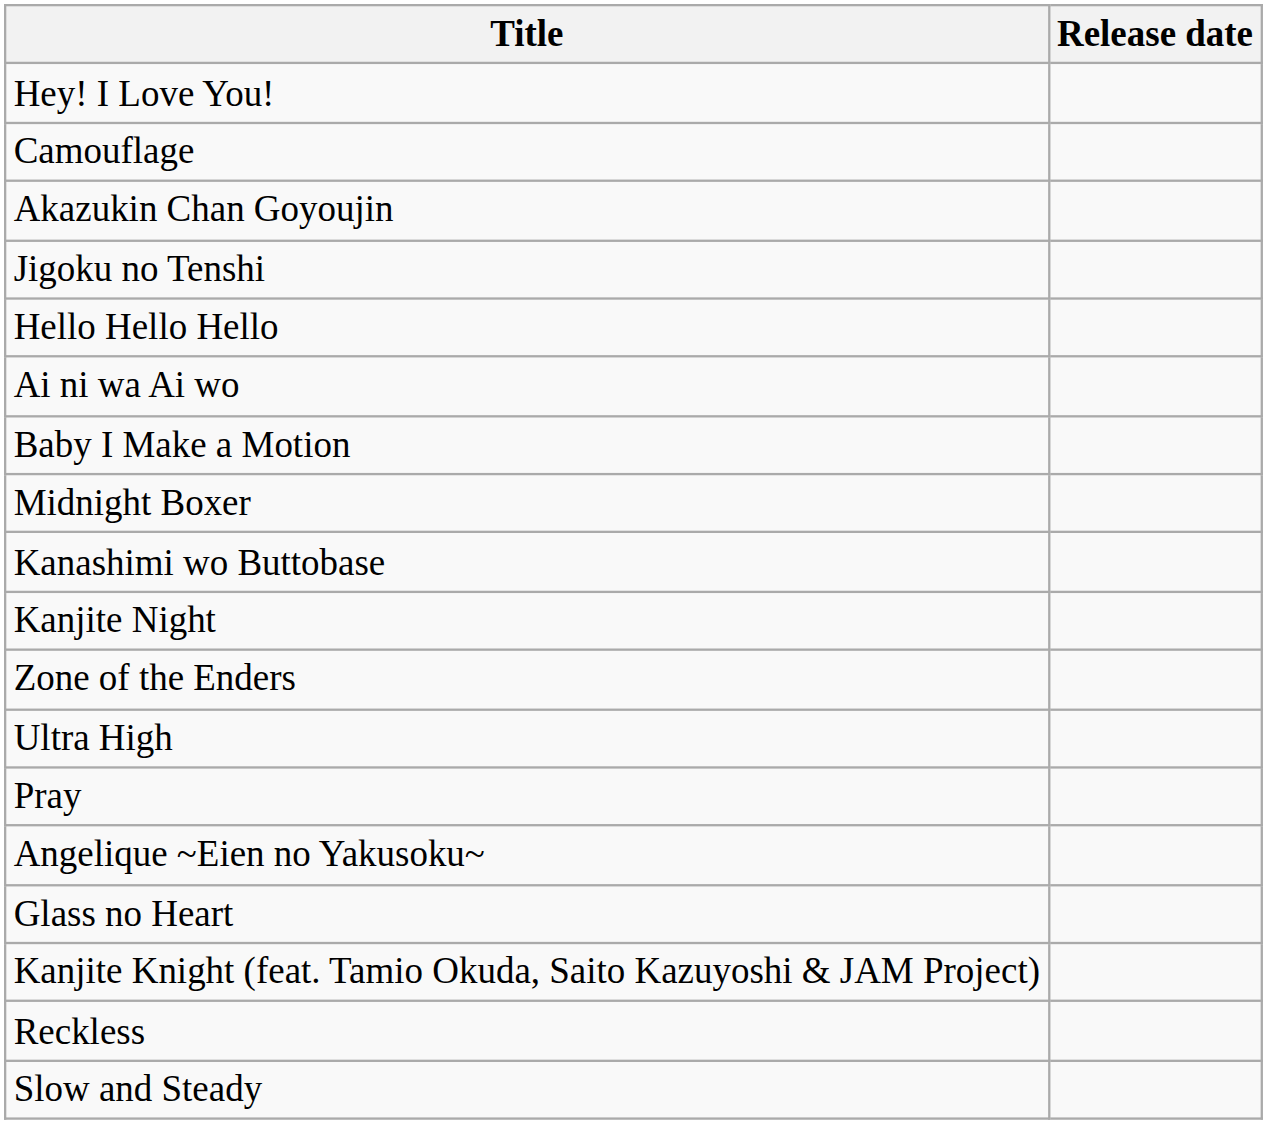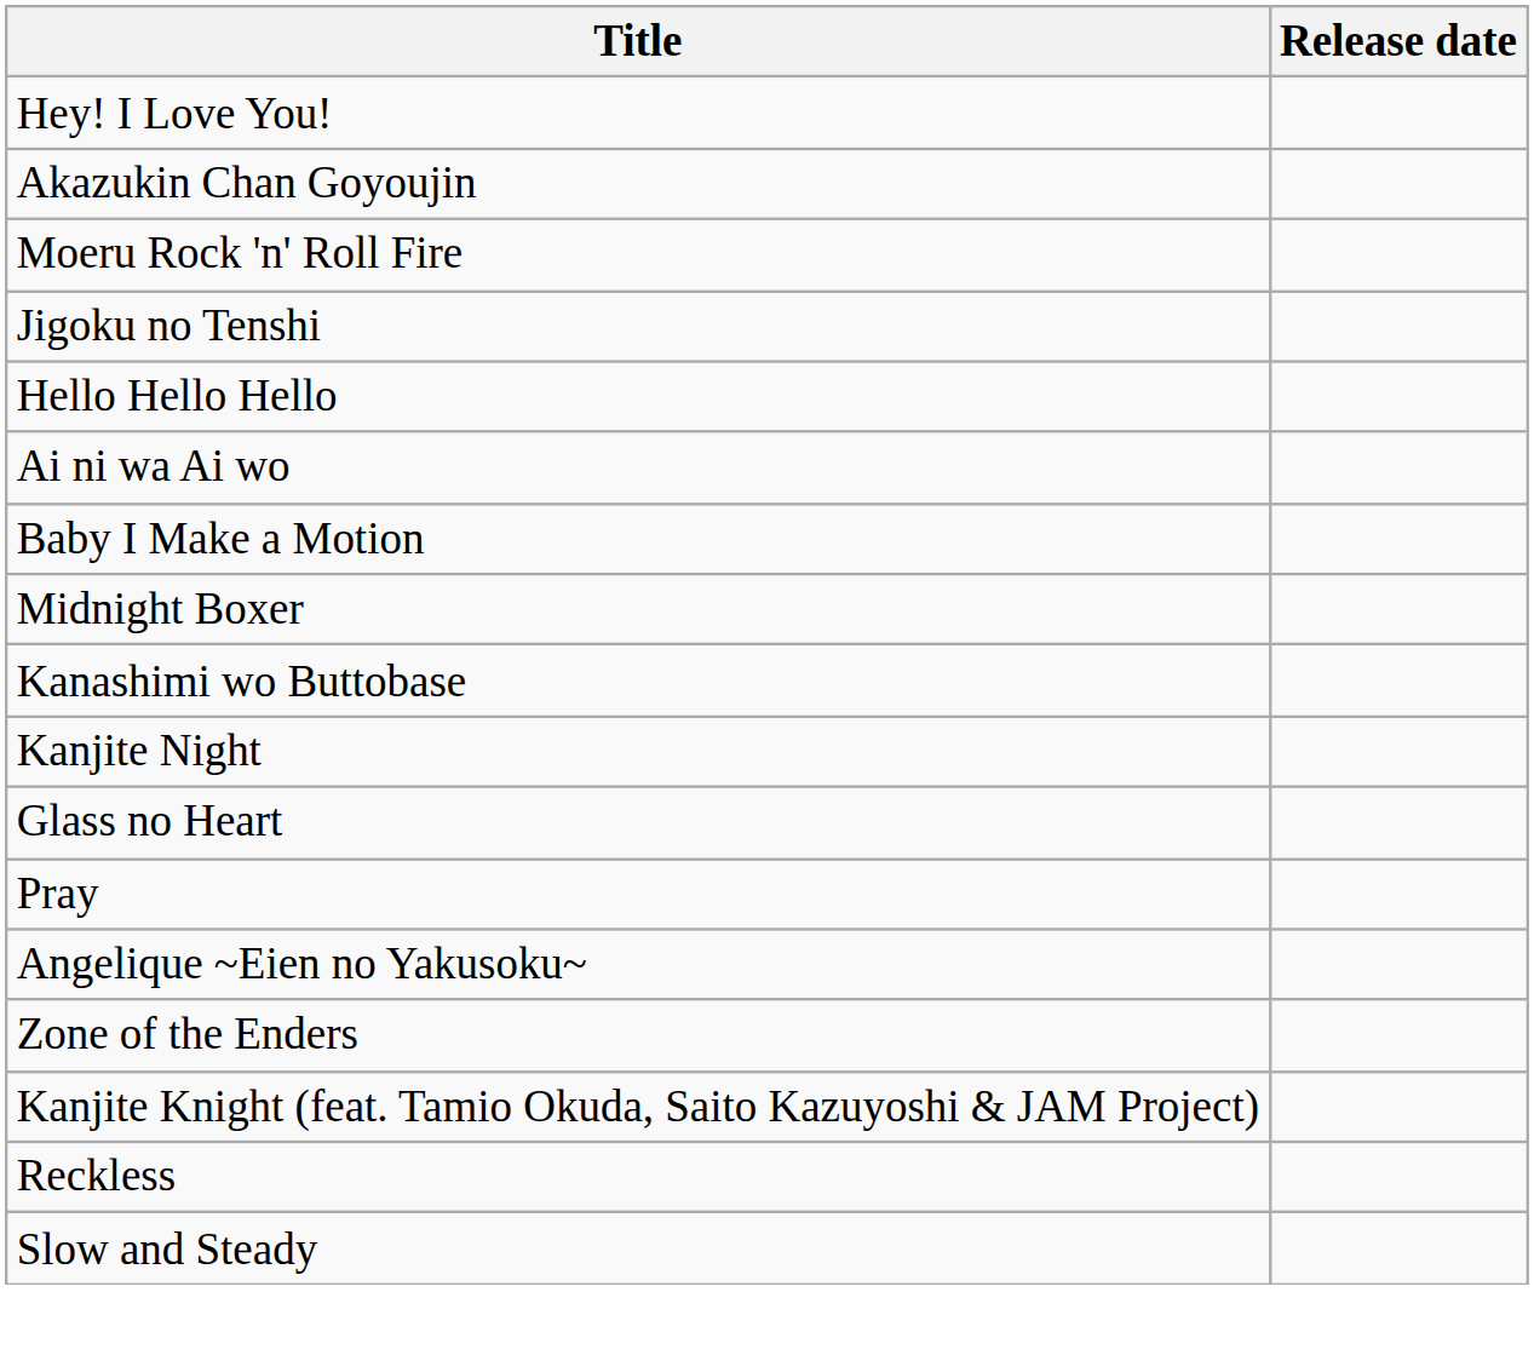- row: Camouflage
+ row: Moeru Rock 'n' Roll Fire
rows swapped: Glass no Heart <-> Zone of the Enders
- row: Ultra High
